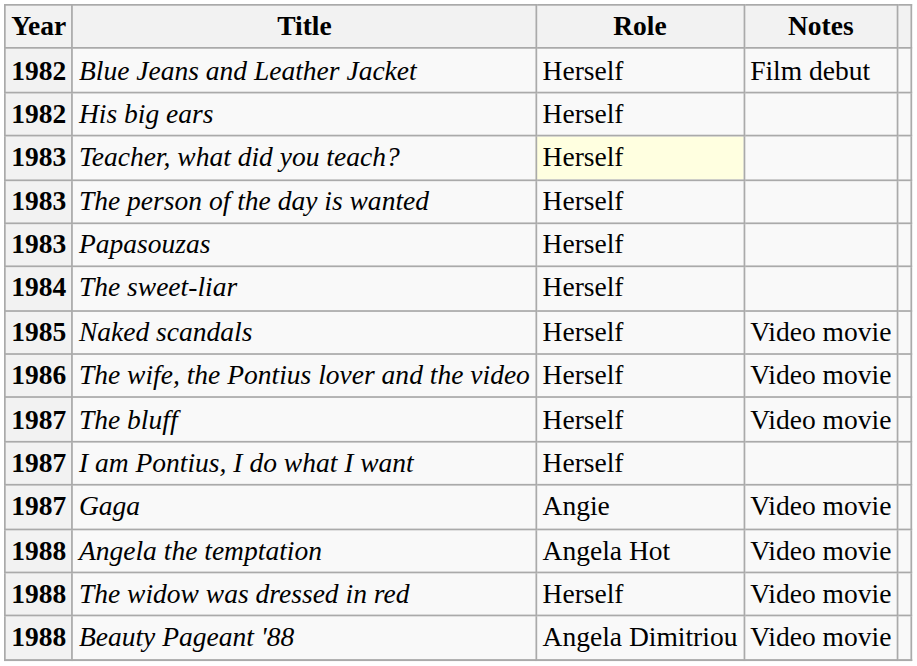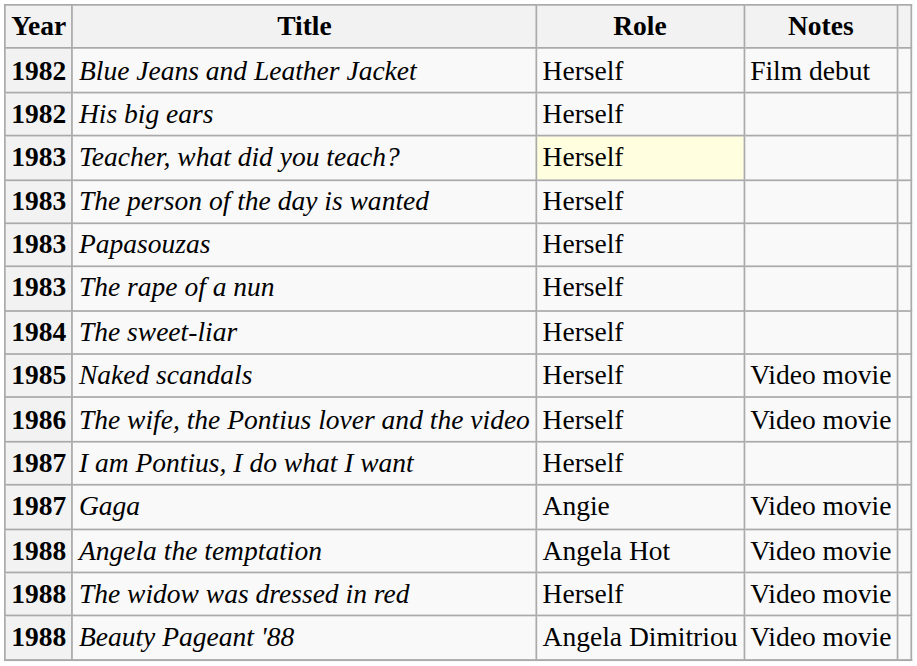+ row: 1983 | The rape of a nun | Herself
- row: 1987 | The bluff | Herself | Video movie
